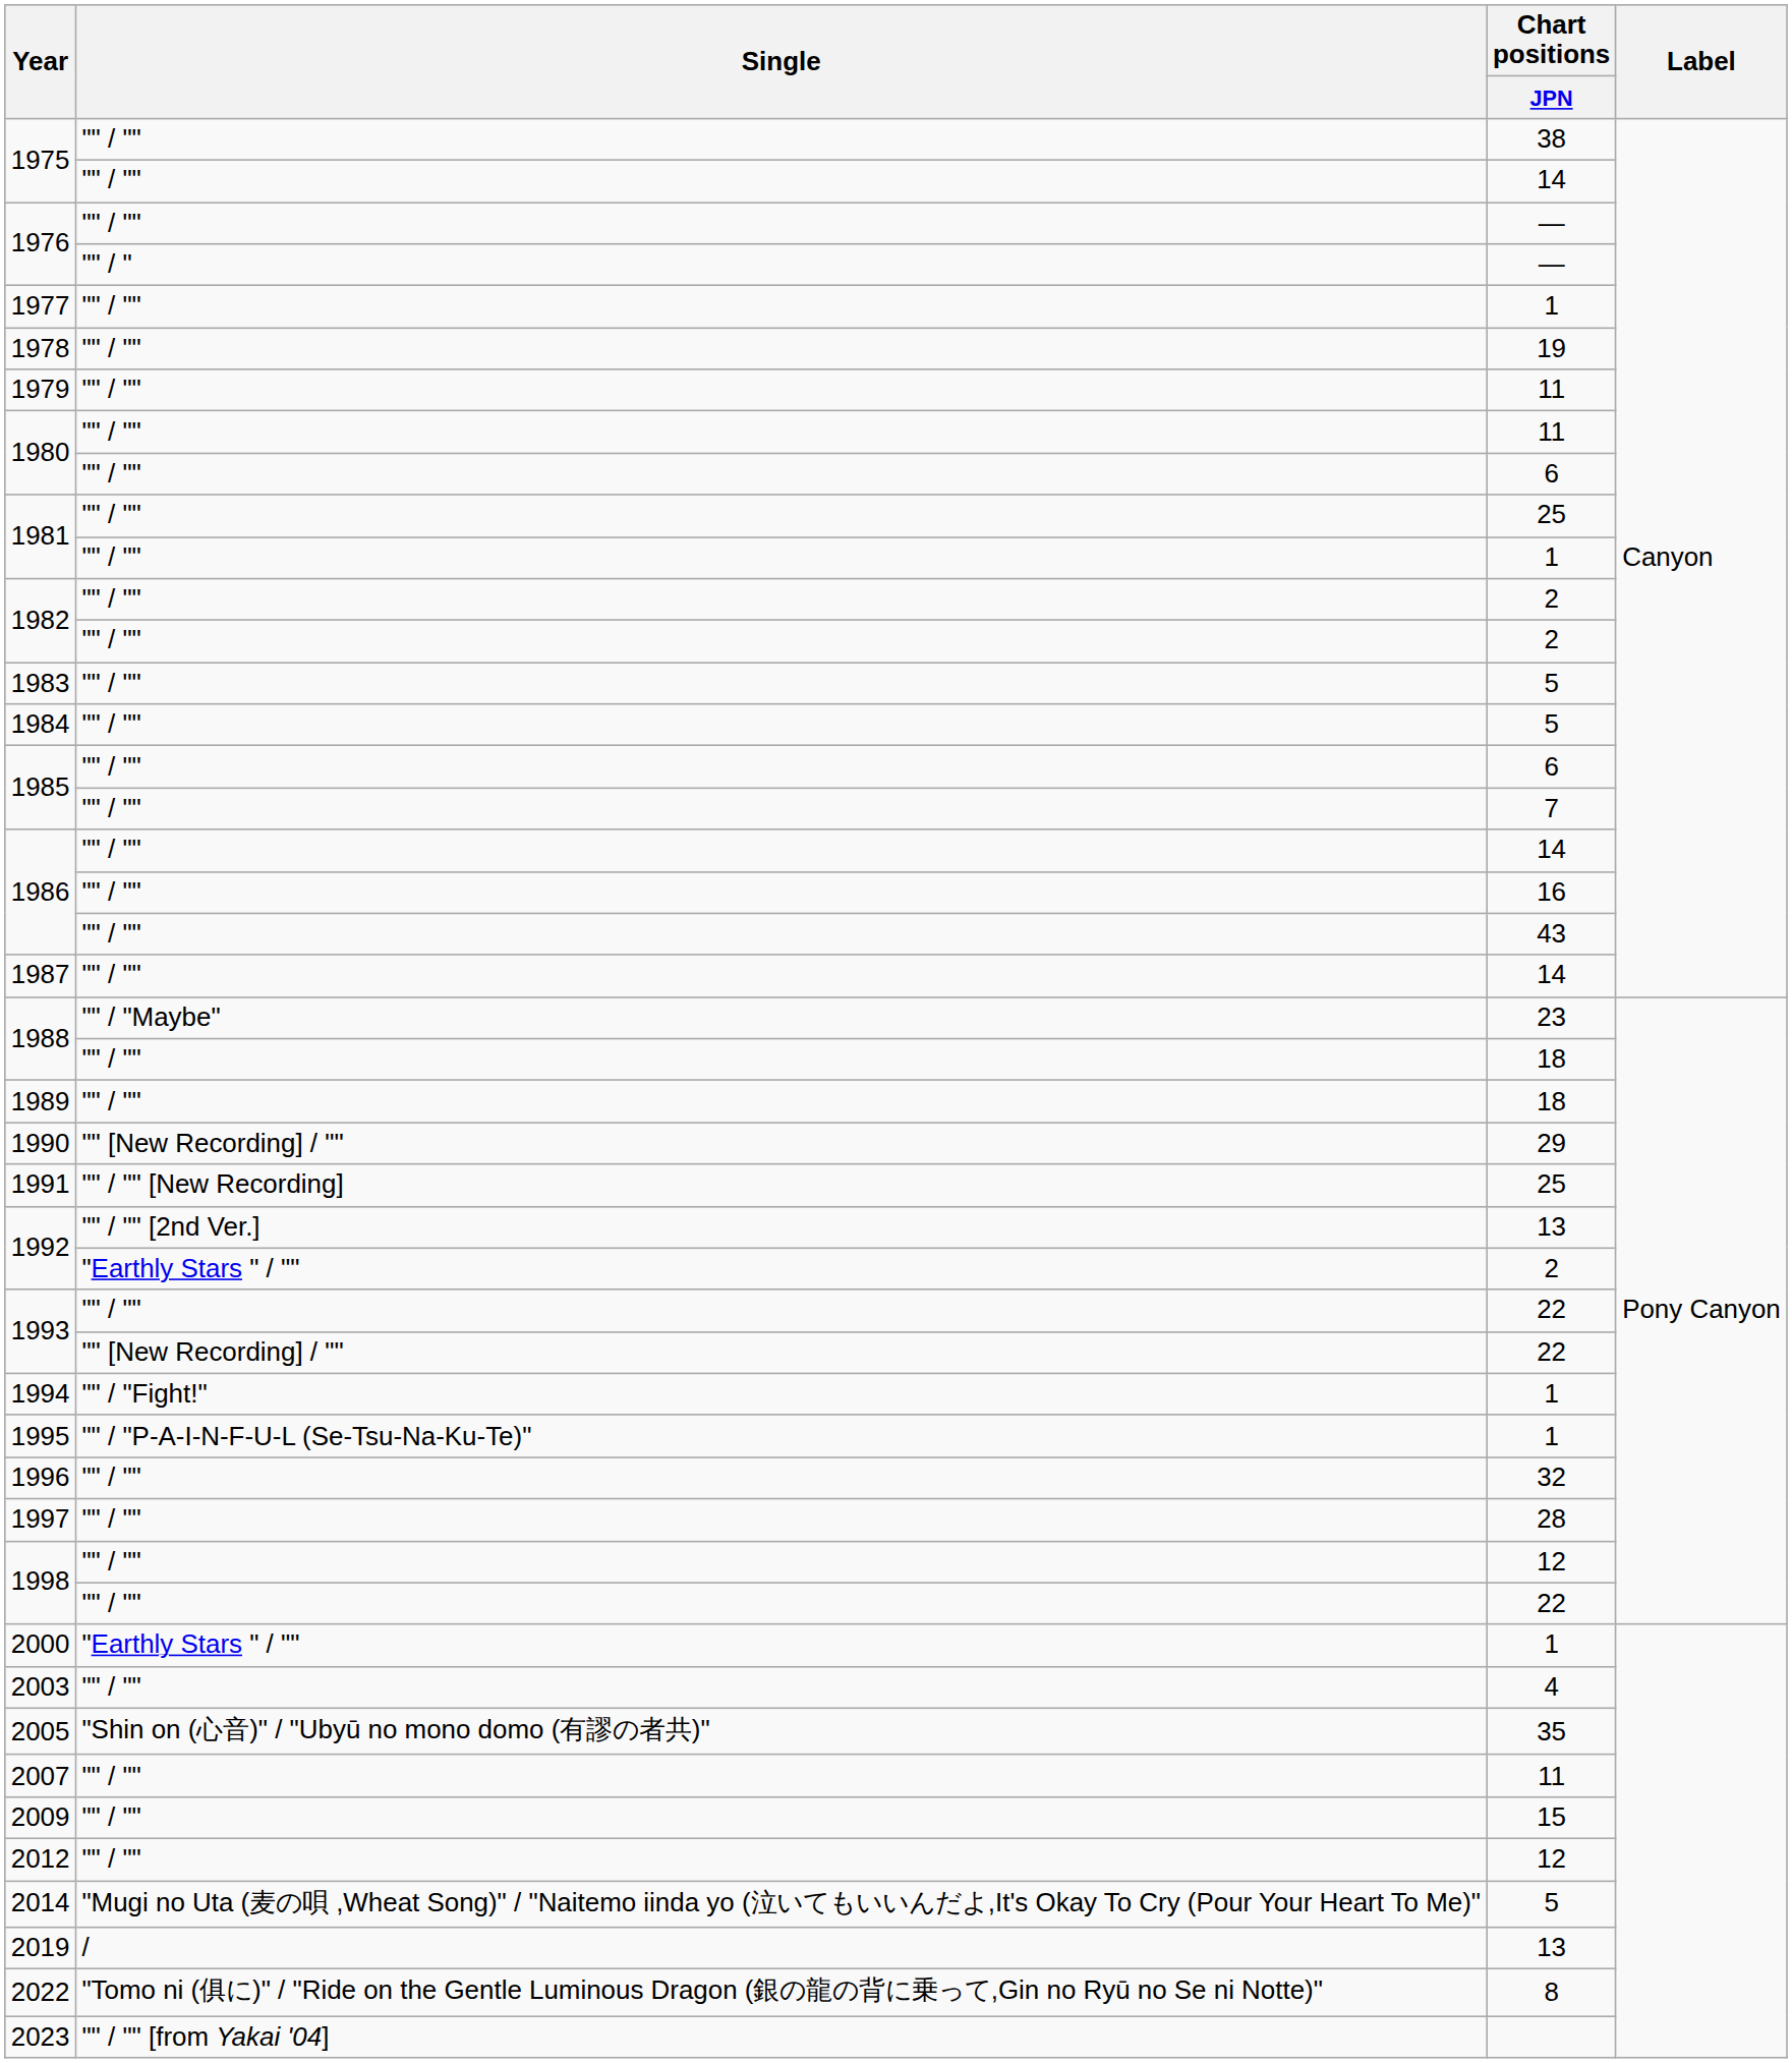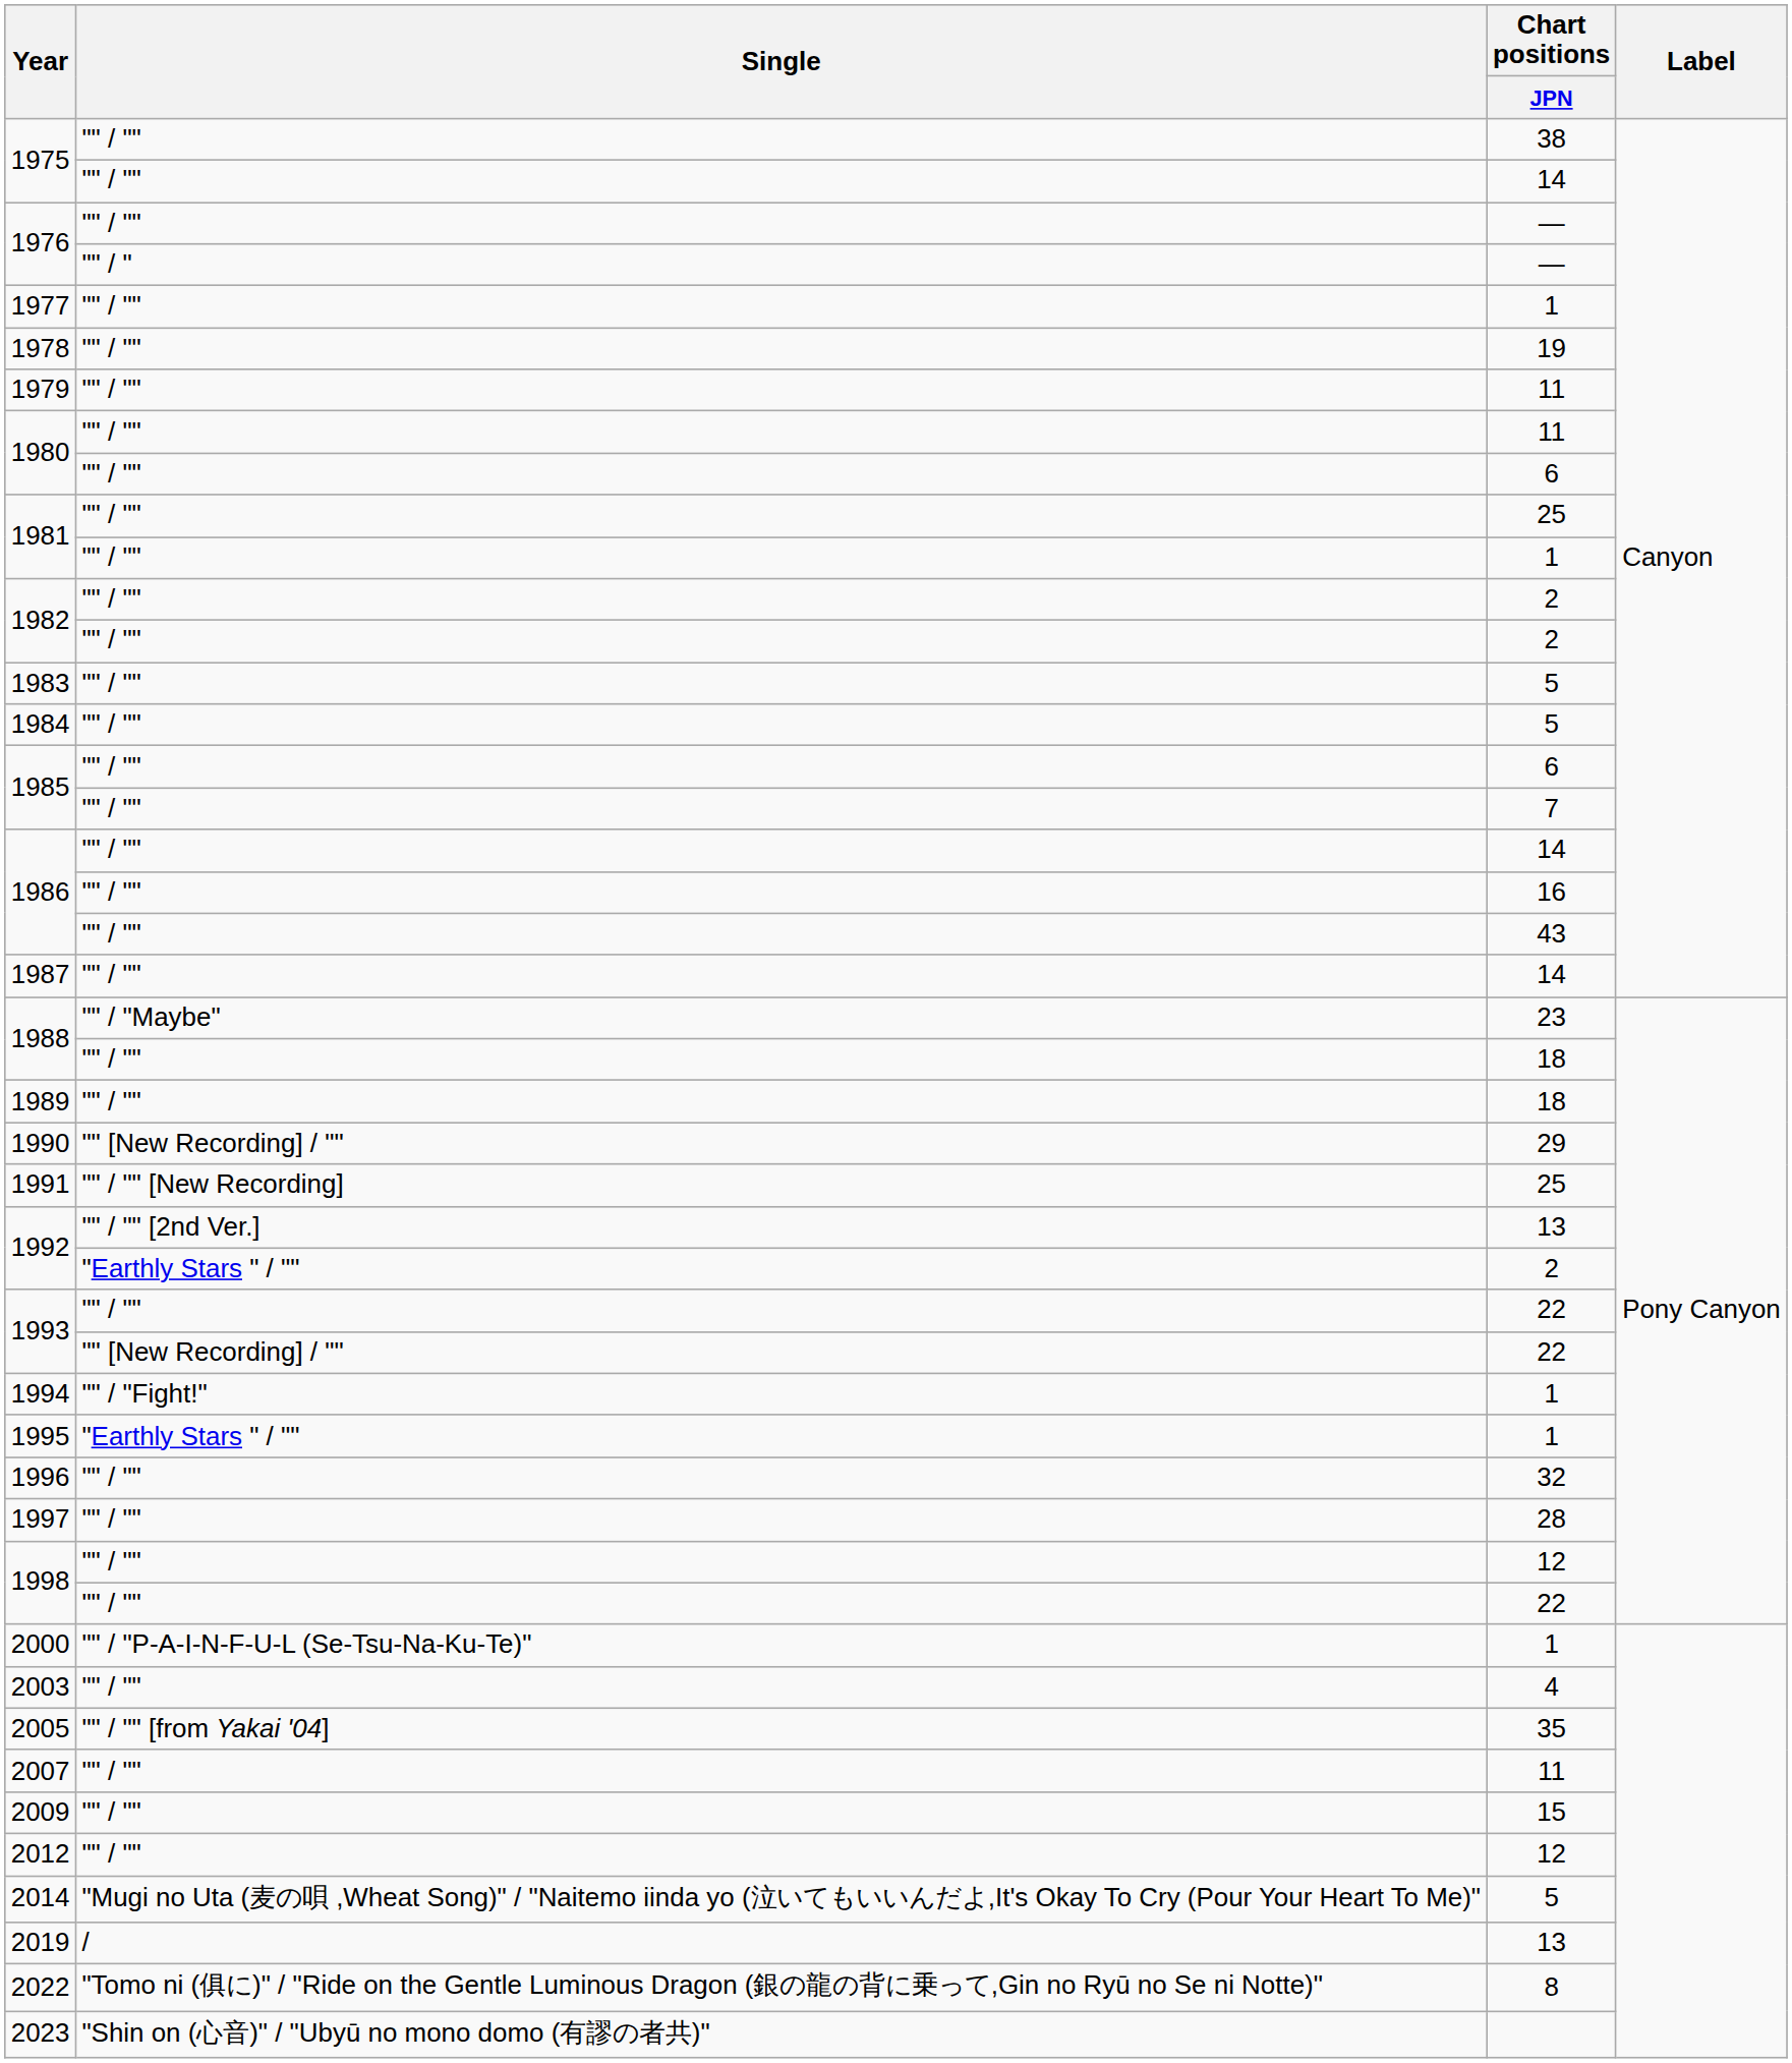1995 | Single: "" / "P-A-I-N-F-U-L (Se-Tsu-Na-Ku-Te)" -> "Earthly Stars " / ""
2000 | Single: "Earthly Stars " / "" -> "" / "P-A-I-N-F-U-L (Se-Tsu-Na-Ku-Te)"
2005 | Single: "Shin on (心音)" / "Ubyū no mono domo (有謬の者共)" -> "" / "" [from Yakai '04]
2023 | Single: "" / "" [from Yakai '04] -> "Shin on (心音)" / "Ubyū no mono domo (有謬の者共)"
